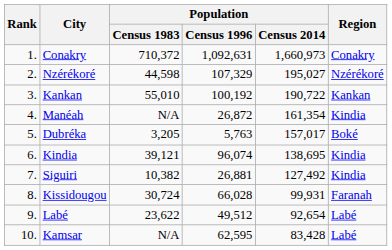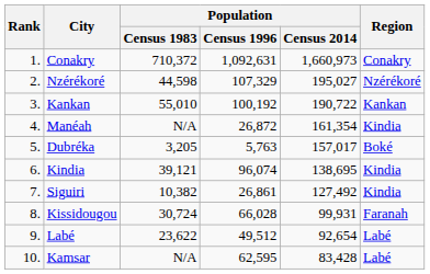Siguiri | Population / Census 1996: 26,881 -> 26,861
